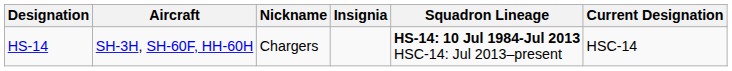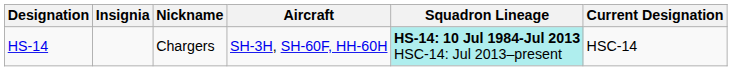columns swapped: Insignia <-> Aircraft
HS-14 | Squadron Lineage: no background -> paleturquoise background
